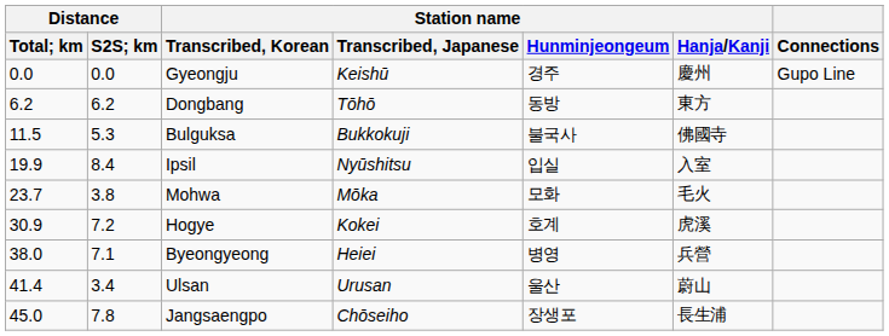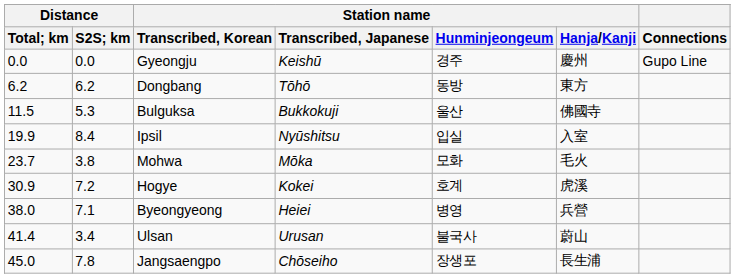Bulguksa | Station name / Hunminjeongeum: 불국사 -> 울산
Ulsan | Station name / Hunminjeongeum: 울산 -> 불국사
